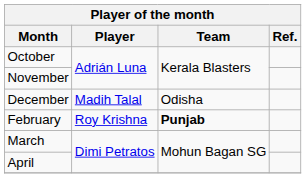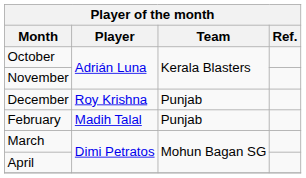December | Player: Madih Talal -> Roy Krishna
December | Team: Odisha -> Punjab
February | Player: Roy Krishna -> Madih Talal
February | Team: bold -> normal
